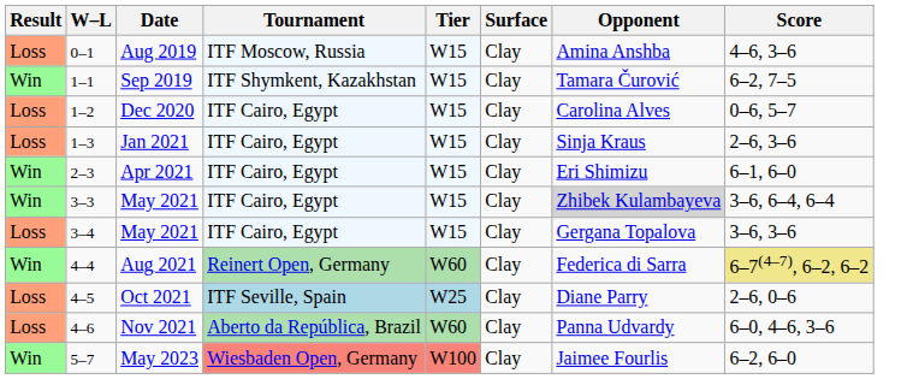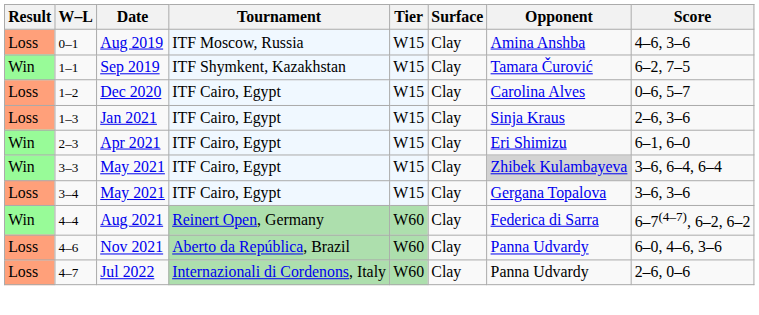Aug 2021 | Score: khaki background -> no background
- row: Loss | 4–5 | Oct 2021 | ITF Seville, Spain | W25 | Clay | Diane Parry | 2–6, 0–6
+ row: Loss | 4–7 | Jul 2022 | Internazionali di Cordenons, Italy | W60 | Clay | Panna Udvardy | 2–6, 0–6
- row: Win | 5–7 | May 2023 | Wiesbaden Open, Germany | W100 | Clay | Jaimee Fourlis | 6–2, 6–0
